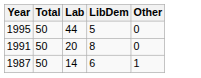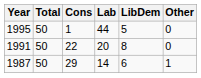+ column: Cons | 1 | 22 | 29
